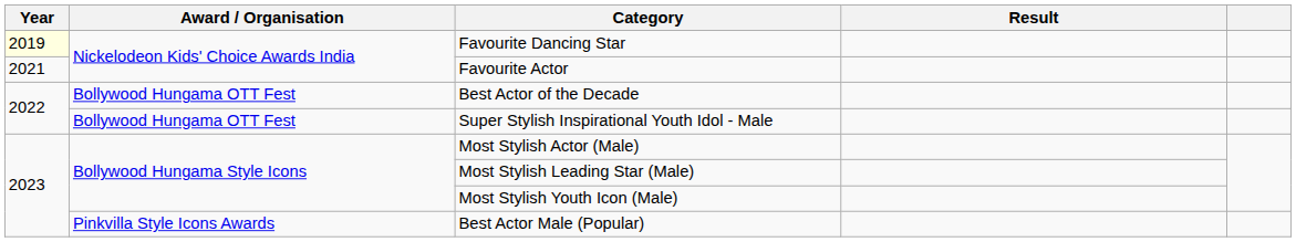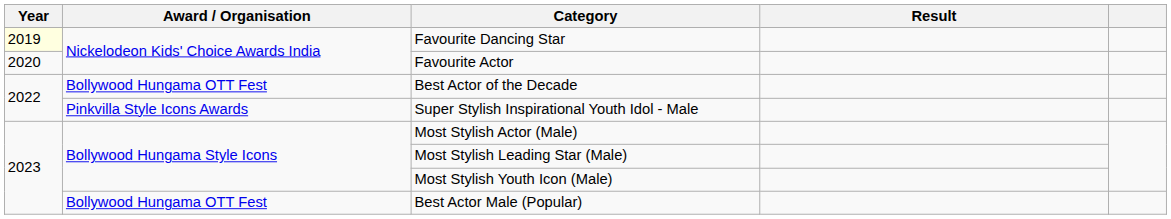Favourite Actor | Year: 2021 -> 2020
Super Stylish Inspirational Youth Idol - Male | Award / Organisation: Bollywood Hungama OTT Fest -> Pinkvilla Style Icons Awards
Best Actor Male (Popular) | Award / Organisation: Pinkvilla Style Icons Awards -> Bollywood Hungama OTT Fest
